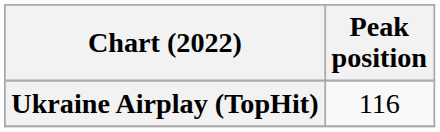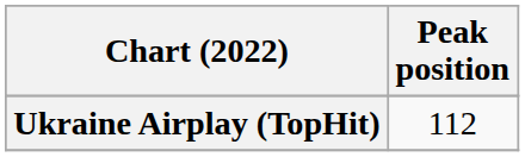Ukraine Airplay (TopHit) | Peak position: 116 -> 112
